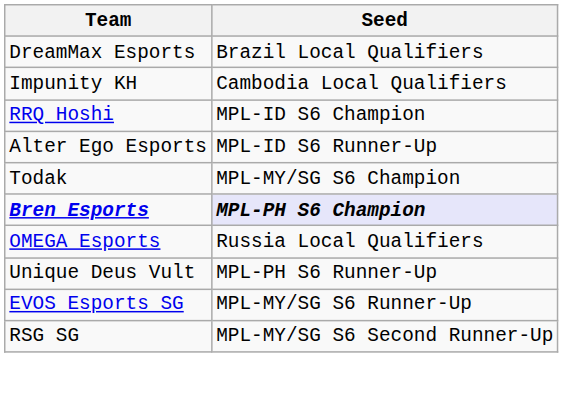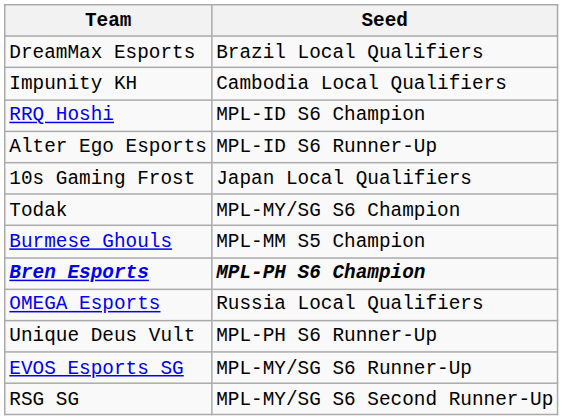+ row: 10s Gaming Frost | Japan Local Qualifiers
+ row: Burmese Ghouls | MPL-MM S5 Champion
Bren Esports | Seed: lavender background -> no background
